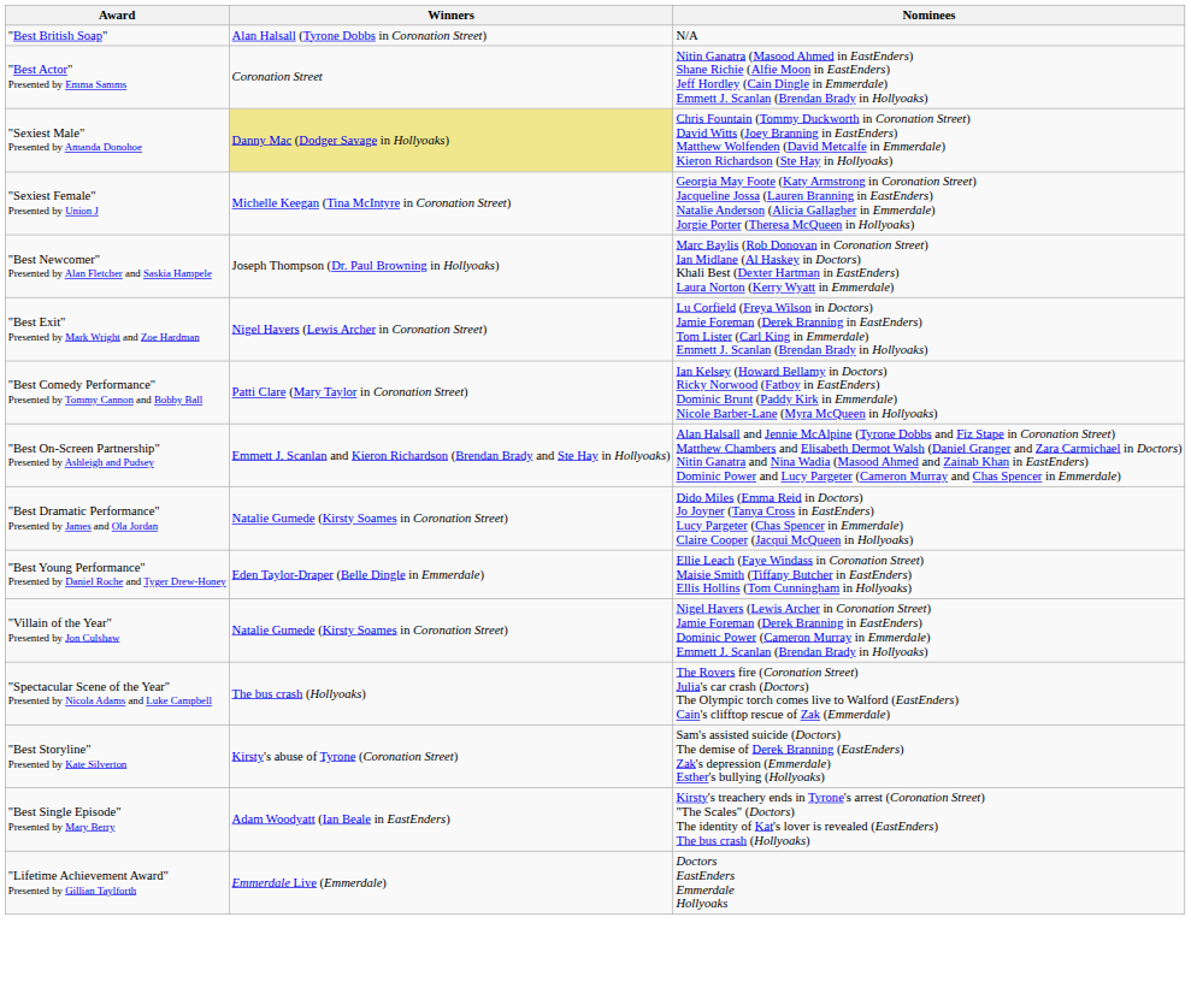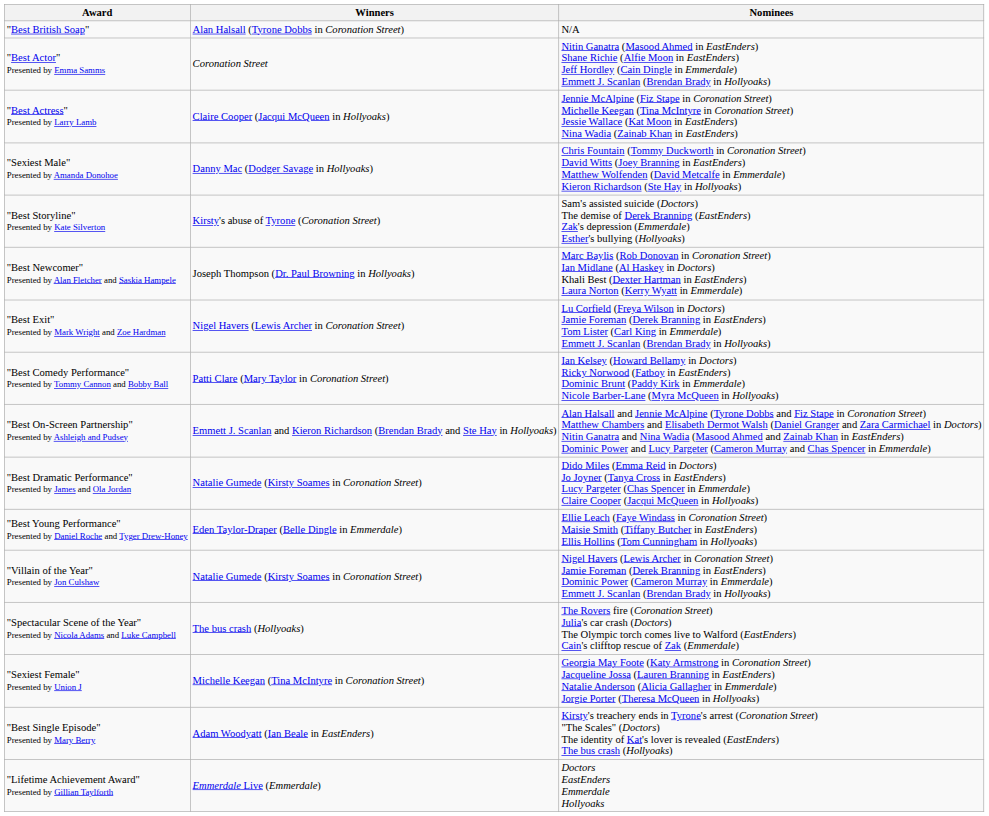+ row: "Best Actress" Presented by Larry Lamb | Claire Cooper (Jacqui McQueen in Hollyoaks) | Jennie McAlpine (Fiz Stape in Coronation Street) Michelle Keegan (Tina McIntyre in Coronation Street) Jessie Wallace (Kat Moon in EastEnders) Nina Wadia (Zainab Khan in EastEnders)
"Sexiest Male" Presented by Amanda Donohoe | Winners: khaki background -> no background
rows swapped: "Sexiest Female" Presented by Union J <-> "Best Storyline" Presented by Kate Silverton
